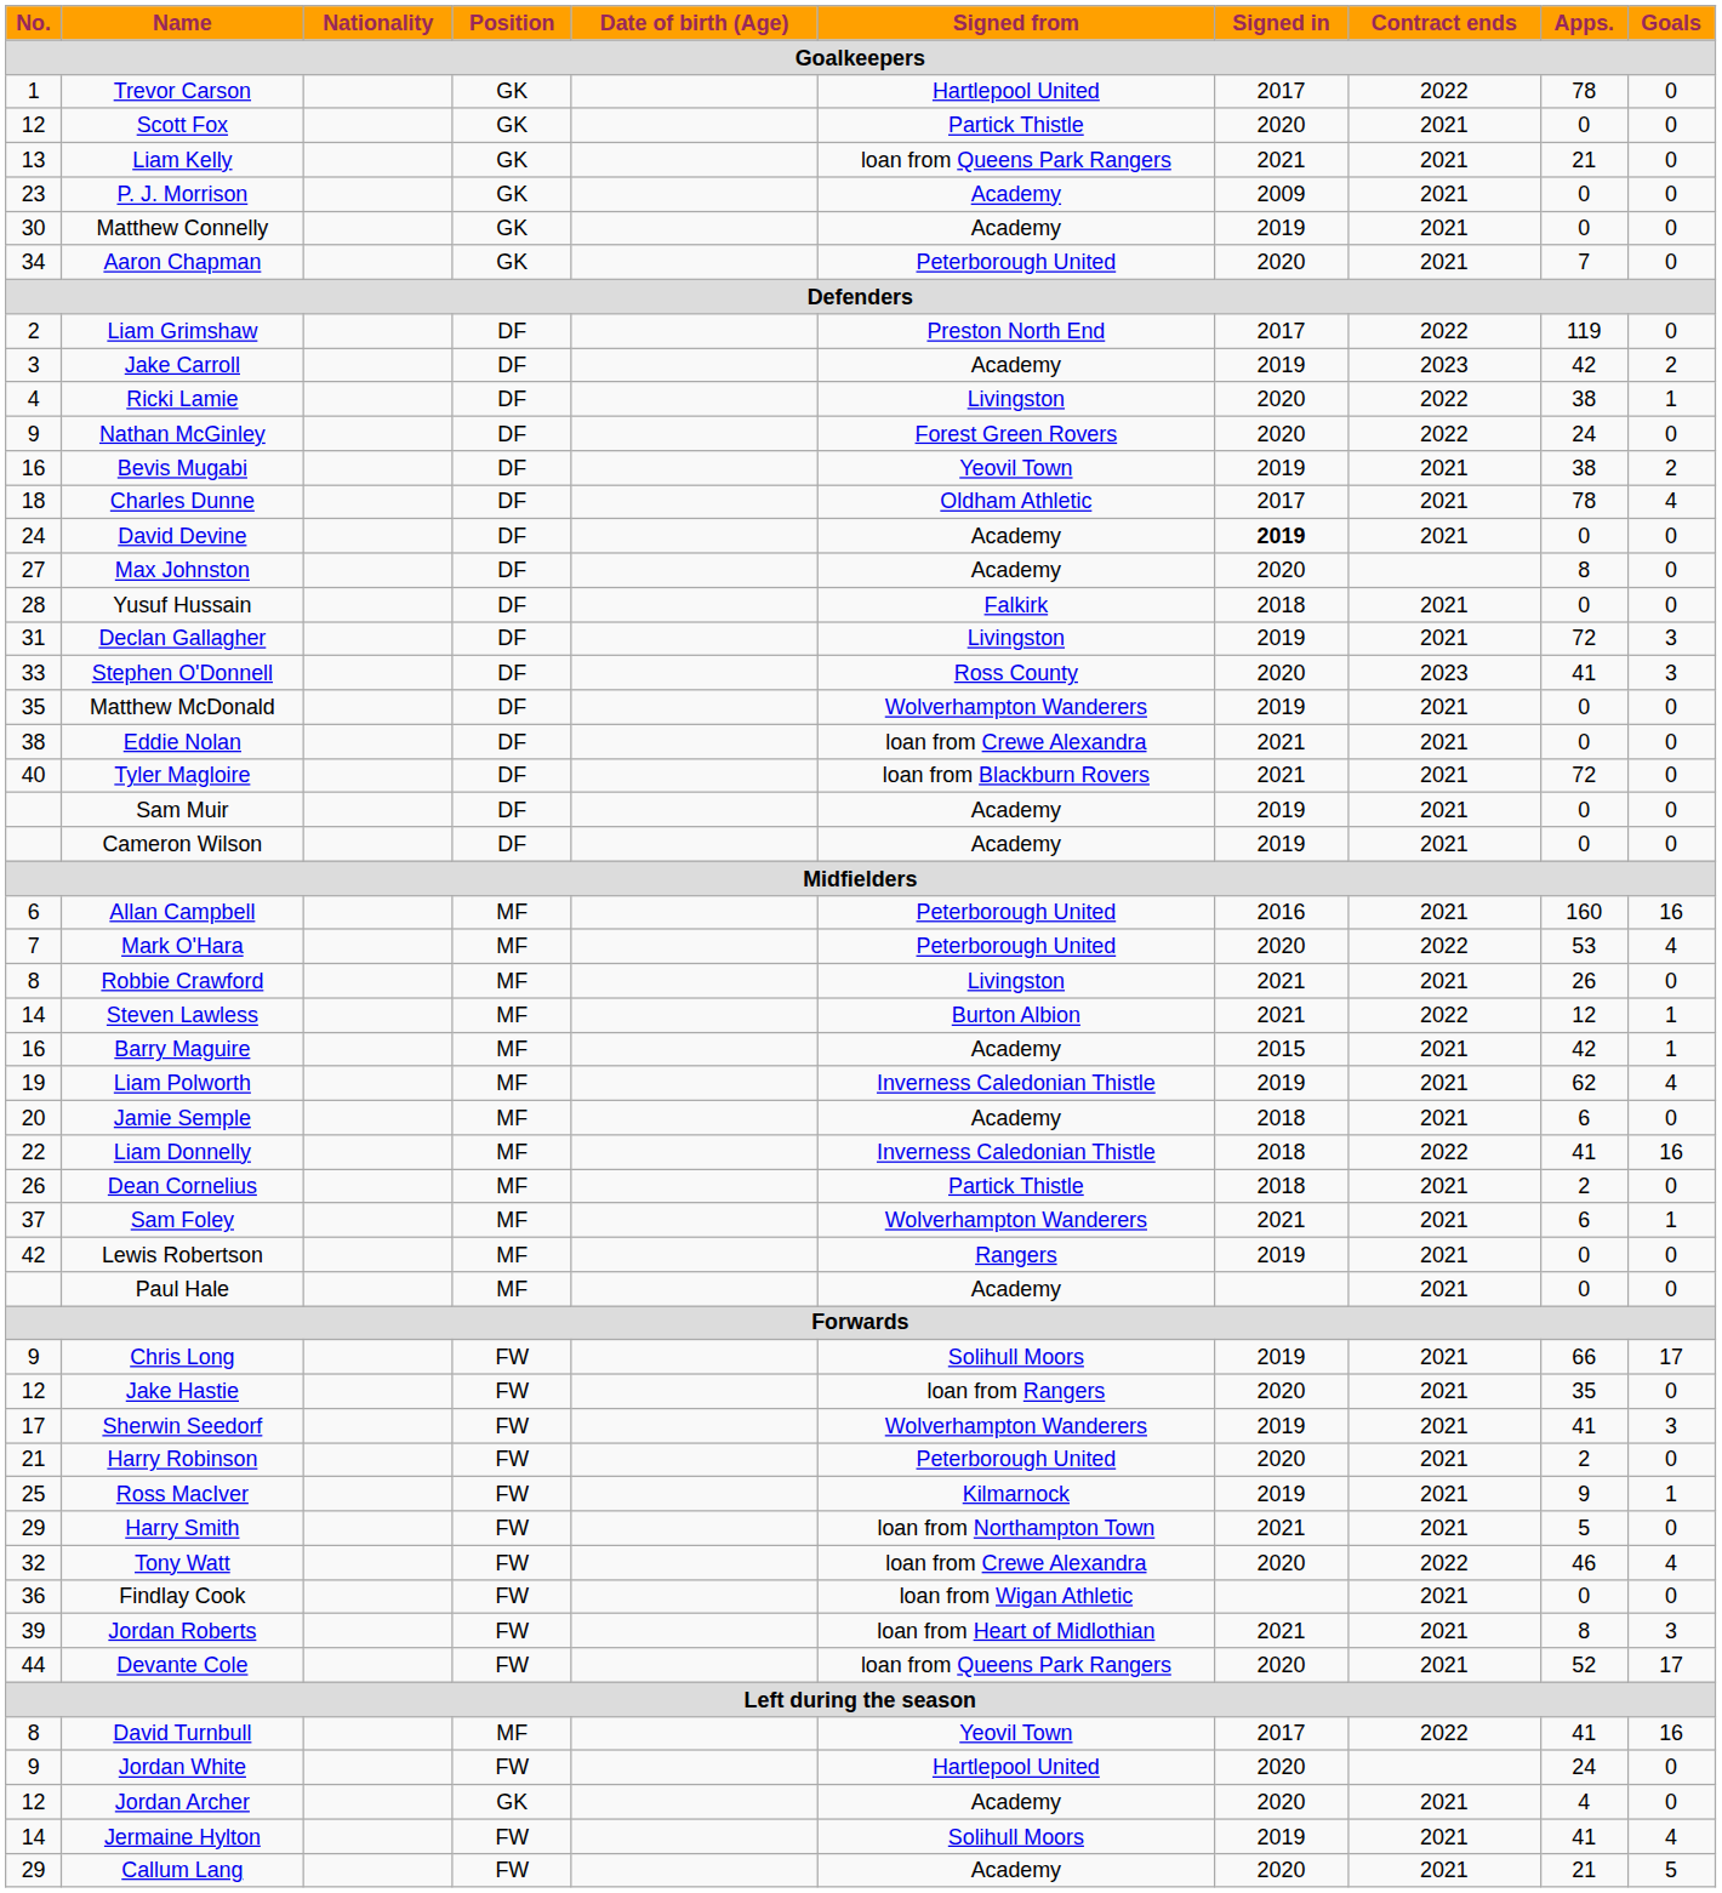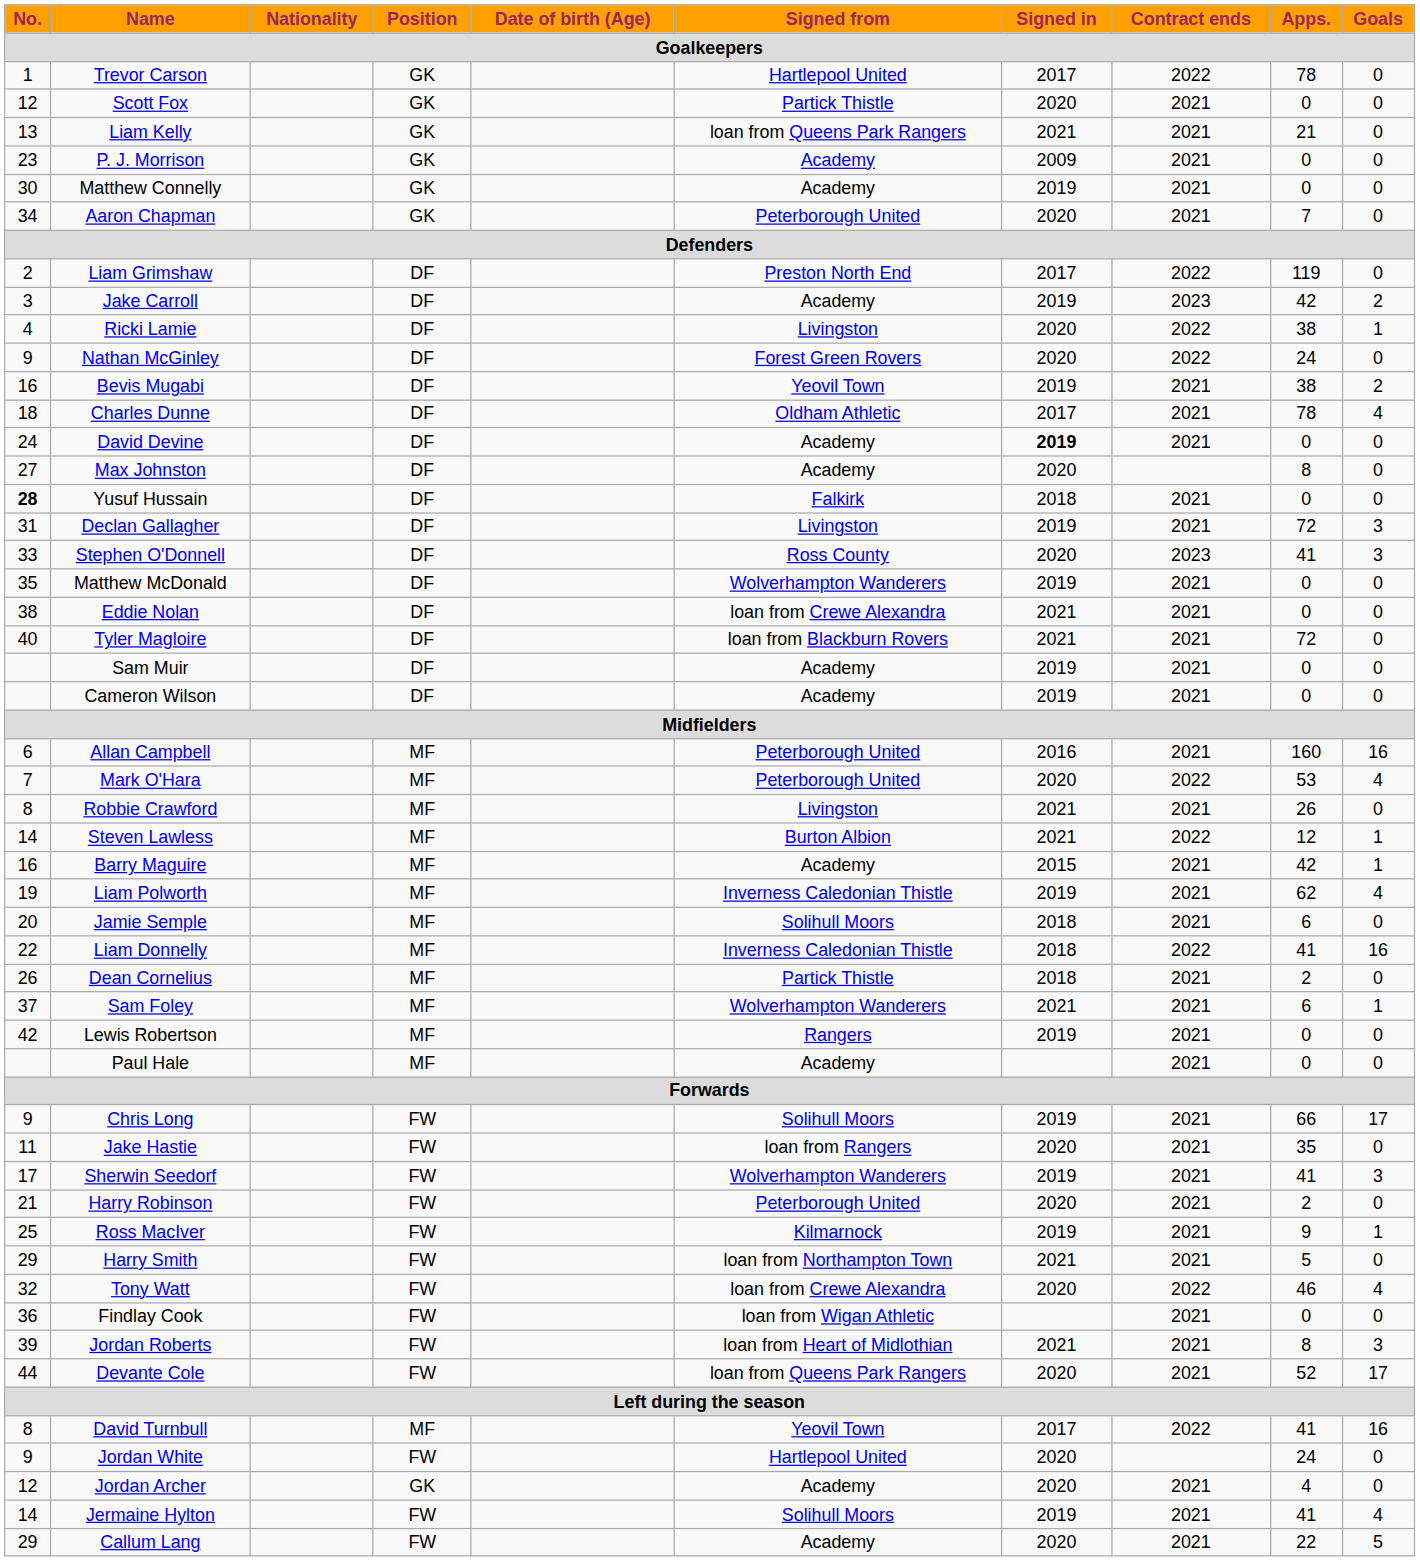Yusuf Hussain | No.: normal -> bold
Jamie Semple | Signed from: Academy -> Solihull Moors
Jake Hastie | No.: 12 -> 11
Callum Lang | Apps.: 21 -> 22
